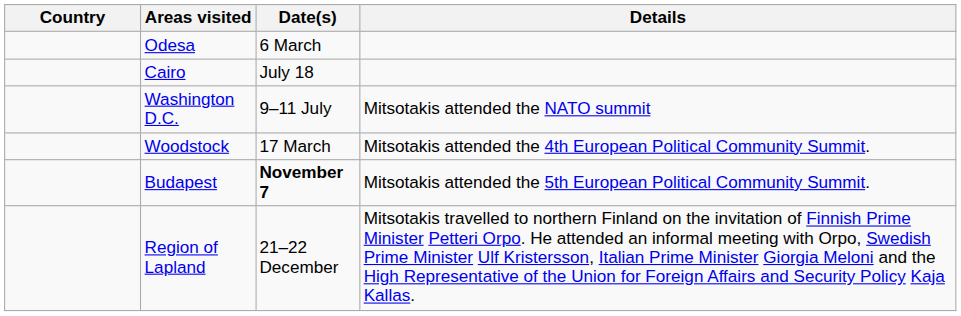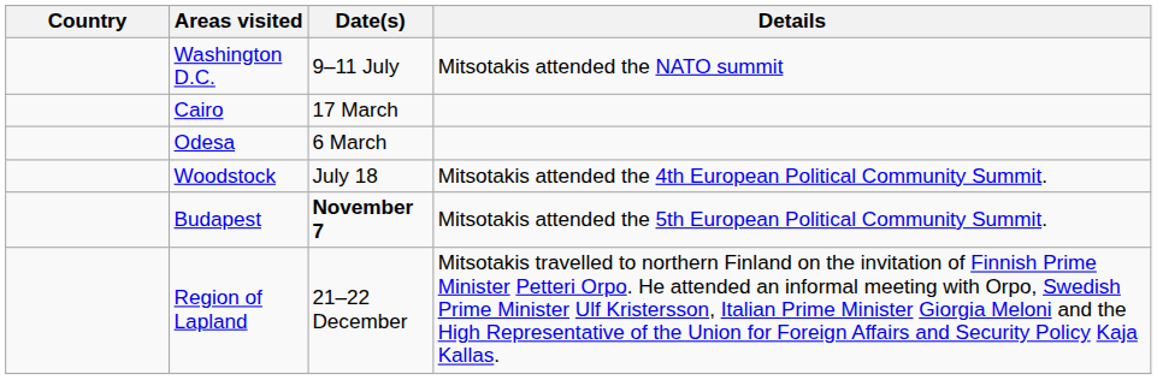rows swapped: Odesa <-> Washington D.C.
Cairo | Date(s): July 18 -> 17 March
Woodstock | Date(s): 17 March -> July 18
